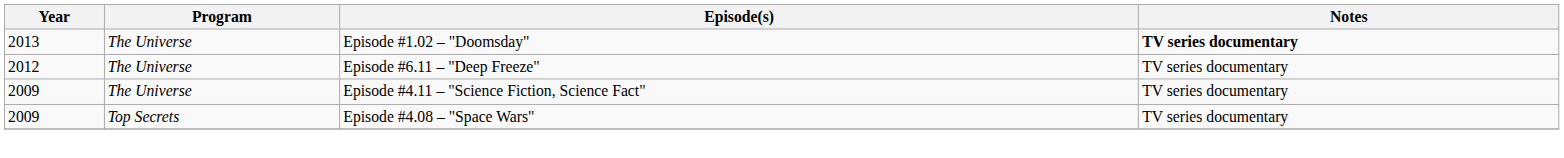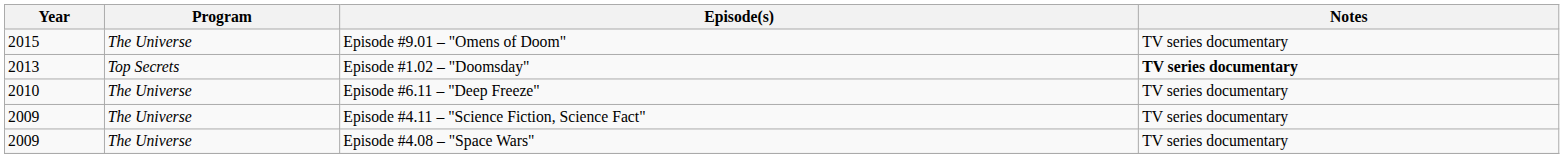+ row: 2015 | The Universe | Episode #9.01 – "Omens of Doom" | TV series documentary
Episode #1.02 – "Doomsday" | Program: The Universe -> Top Secrets
Episode #6.11 – "Deep Freeze" | Year: 2012 -> 2010
Episode #4.08 – "Space Wars" | Program: Top Secrets -> The Universe
